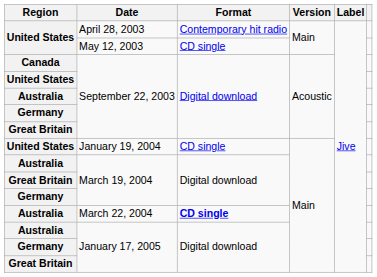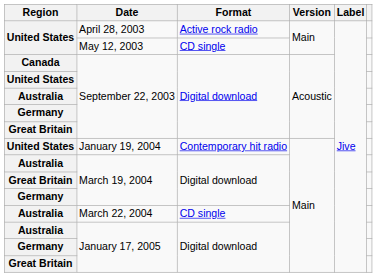April 28, 2003 | Format: Contemporary hit radio -> Active rock radio
January 19, 2004 | Format: CD single -> Contemporary hit radio
March 22, 2004 | Format: bold -> normal
